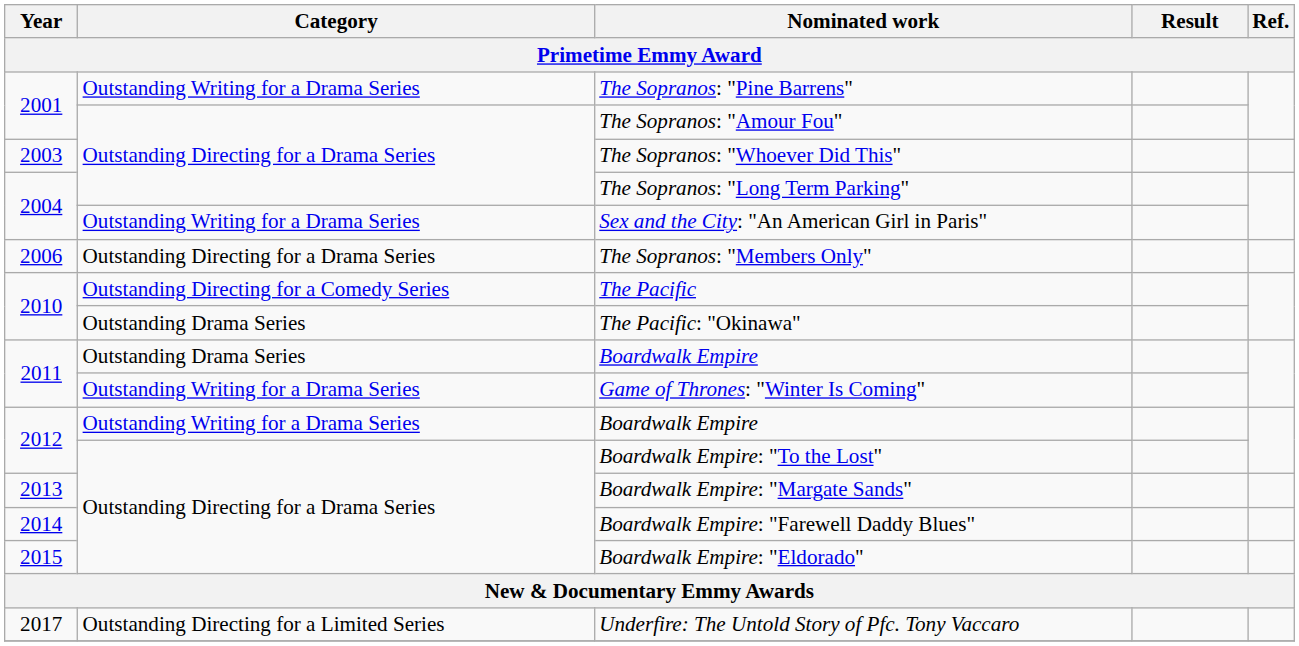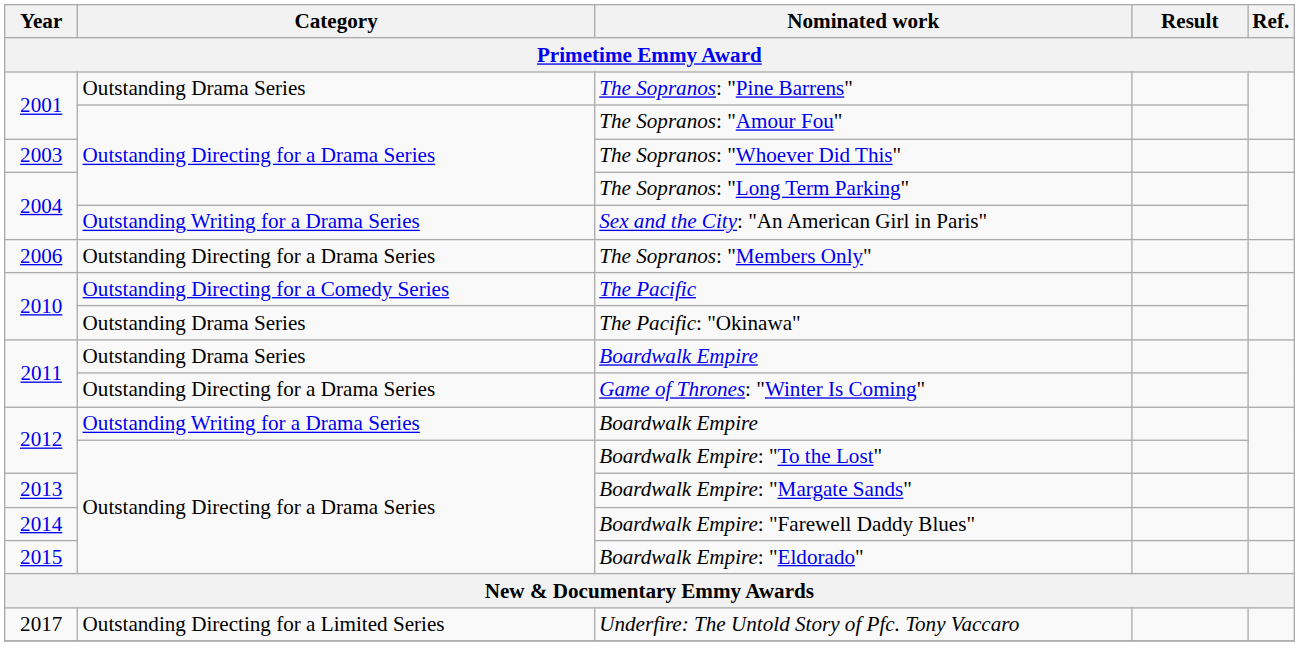The Sopranos: "Pine Barrens" | Category: Outstanding Writing for a Drama Series -> Outstanding Drama Series
Game of Thrones: "Winter Is Coming" | Category: Outstanding Writing for a Drama Series -> Outstanding Directing for a Drama Series
